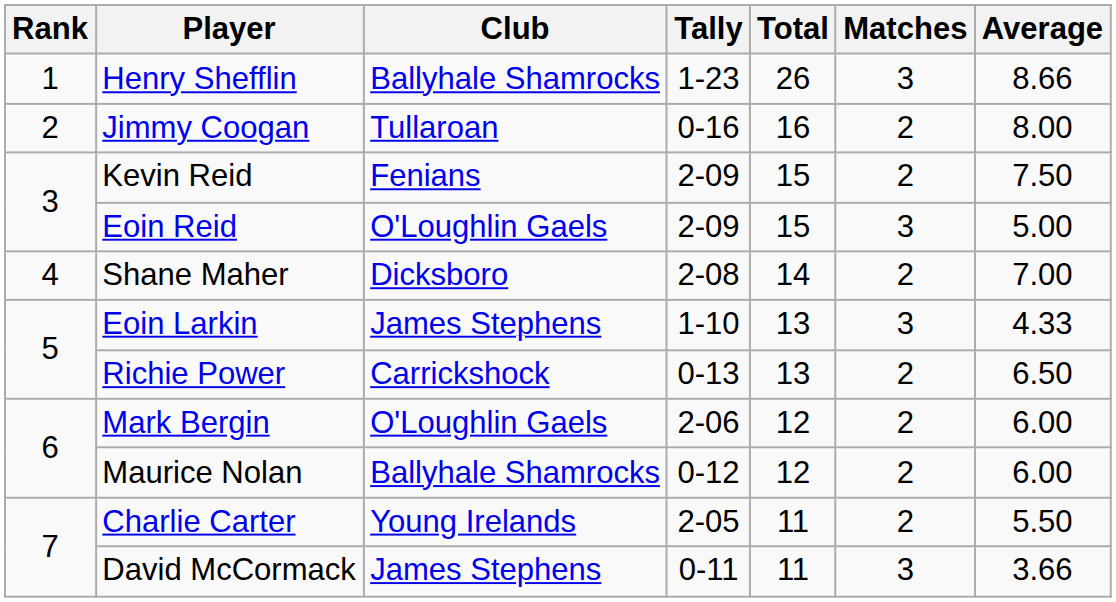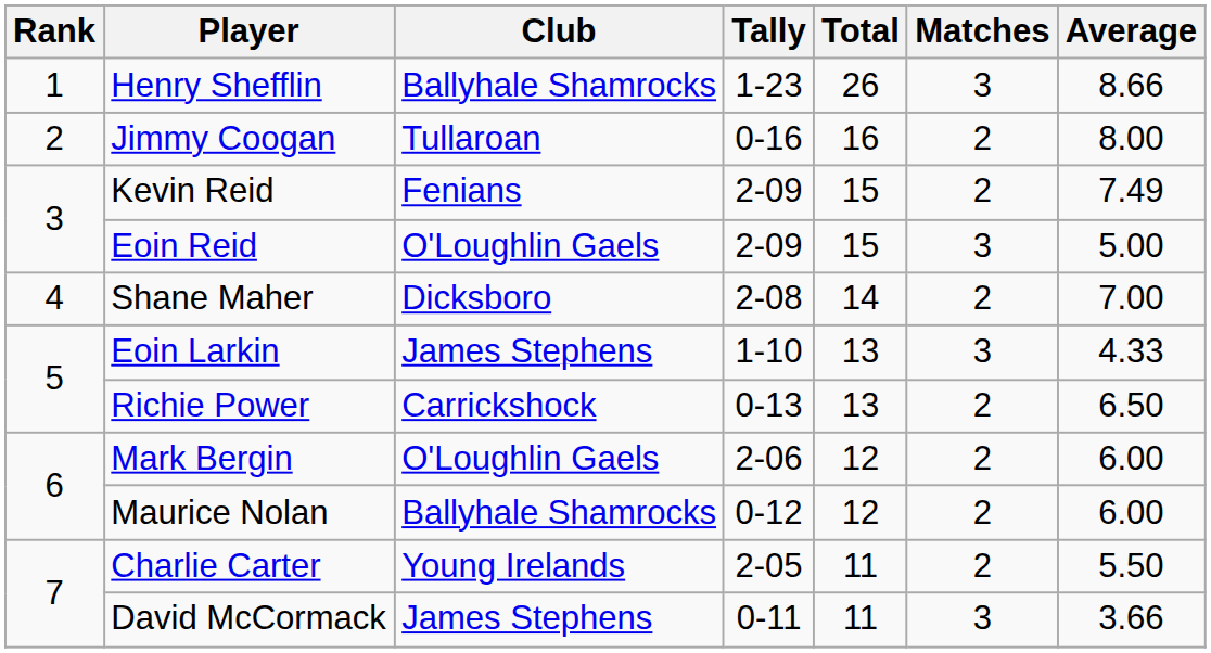Kevin Reid | Average: 7.50 -> 7.49
